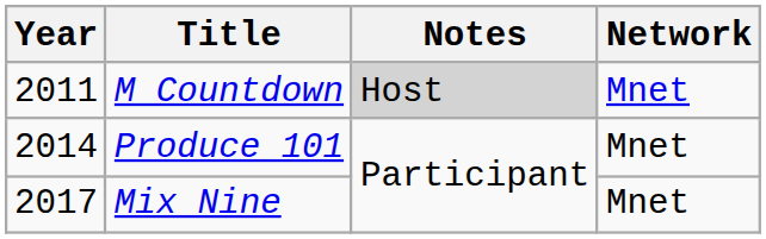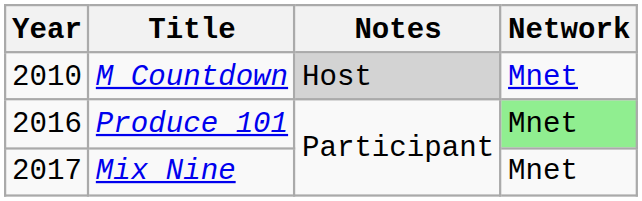M Countdown | Year: 2011 -> 2010
Produce 101 | Year: 2014 -> 2016
Produce 101 | Network: no background -> lightgreen background
